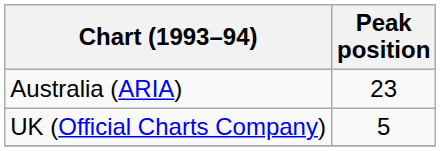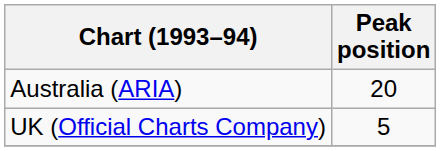Australia (ARIA) | Peak position: 23 -> 20
